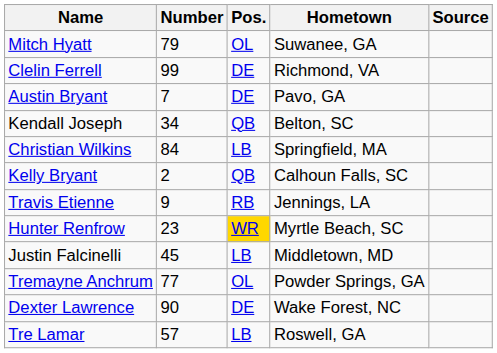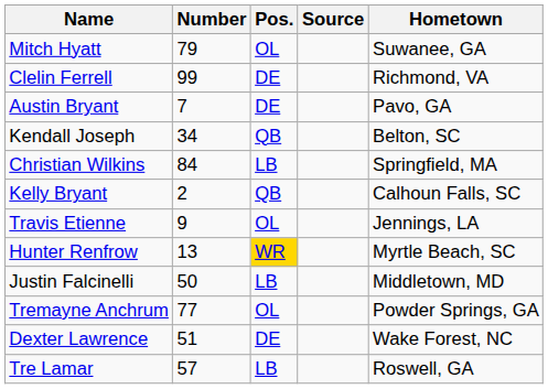columns swapped: Hometown <-> Source
Travis Etienne | Pos.: RB -> OL
Hunter Renfrow | Number: 23 -> 13
Justin Falcinelli | Number: 45 -> 50
Dexter Lawrence | Number: 90 -> 51
